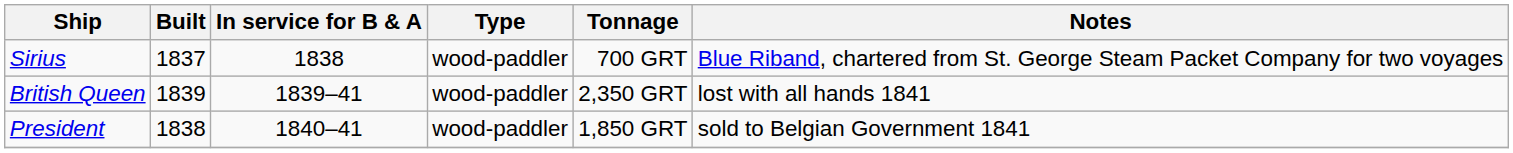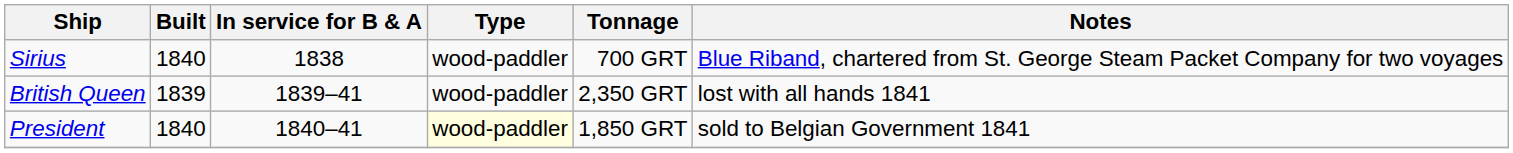Sirius | Built: 1837 -> 1840
President | Built: 1838 -> 1840
President | Type: no background -> lightyellow background
